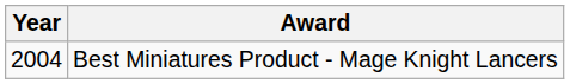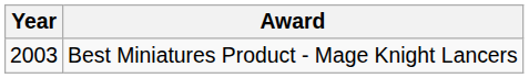Best Miniatures Product - Mage Knight Lancers | Year: 2004 -> 2003
